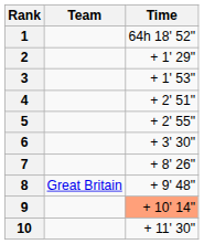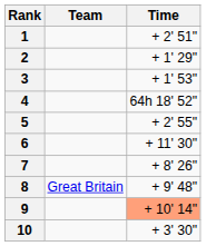1 | Time: 64h 18' 52" -> + 2' 51"
4 | Time: + 2' 51" -> 64h 18' 52"
6 | Time: + 3' 30" -> + 11' 30"
10 | Time: + 11' 30" -> + 3' 30"
